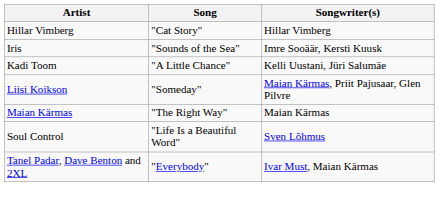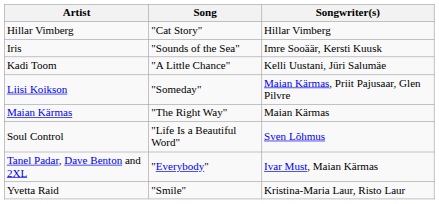+ row: Yvetta Raid | "Smile" | Kristina-Maria Laur, Risto Laur
